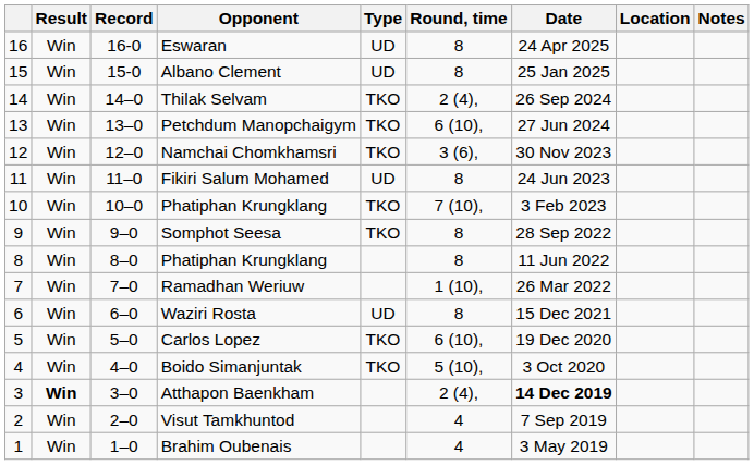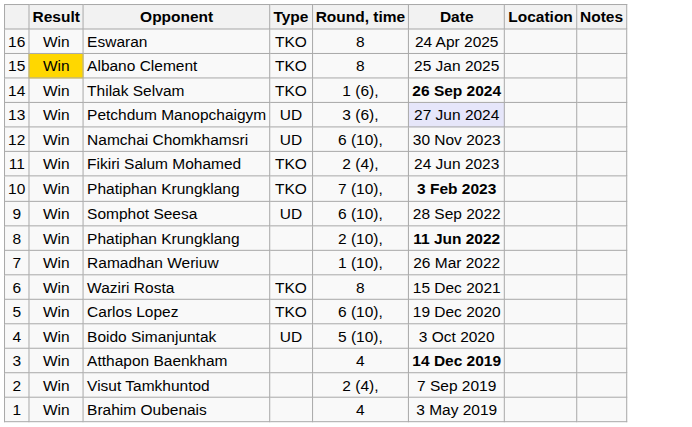- column: Record | 16-0 | 15-0 | 14–0 | 13–0 | 12–0 | 11–0 | 10–0 | 9–0 | 8–0 | 7–0 | 6–0 | 5–0 | 4–0 | 3–0 | 2–0 | 1–0
Eswaran | Type: UD -> TKO
Albano Clement | Result: no background -> gold background
Albano Clement | Type: UD -> TKO
Thilak Selvam | Round, time: 2 (4), -> 1 (6),
Thilak Selvam | Date: normal -> bold
Petchdum Manopchaigym | Type: TKO -> UD
Petchdum Manopchaigym | Round, time: 6 (10), -> 3 (6),
Petchdum Manopchaigym | Date: no background -> lavender background
Namchai Chomkhamsri | Type: TKO -> UD
Namchai Chomkhamsri | Round, time: 3 (6), -> 6 (10),
Fikiri Salum Mohamed | Type: UD -> TKO
Fikiri Salum Mohamed | Round, time: 8 -> 2 (4),
10 / Phatiphan Krungklang | Date: normal -> bold
Somphot Seesa | Type: TKO -> UD
Somphot Seesa | Round, time: 8 -> 6 (10),
8 / Phatiphan Krungklang | Round, time: 8 -> 2 (10),
8 / Phatiphan Krungklang | Date: normal -> bold
Waziri Rosta | Type: UD -> TKO
Boido Simanjuntak | Type: TKO -> UD
Atthapon Baenkham | Result: bold -> normal
Atthapon Baenkham | Round, time: 2 (4), -> 4
Visut Tamkhuntod | Round, time: 4 -> 2 (4),
